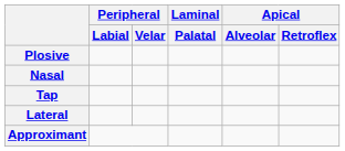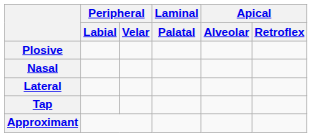rows swapped: Lateral <-> Tap
